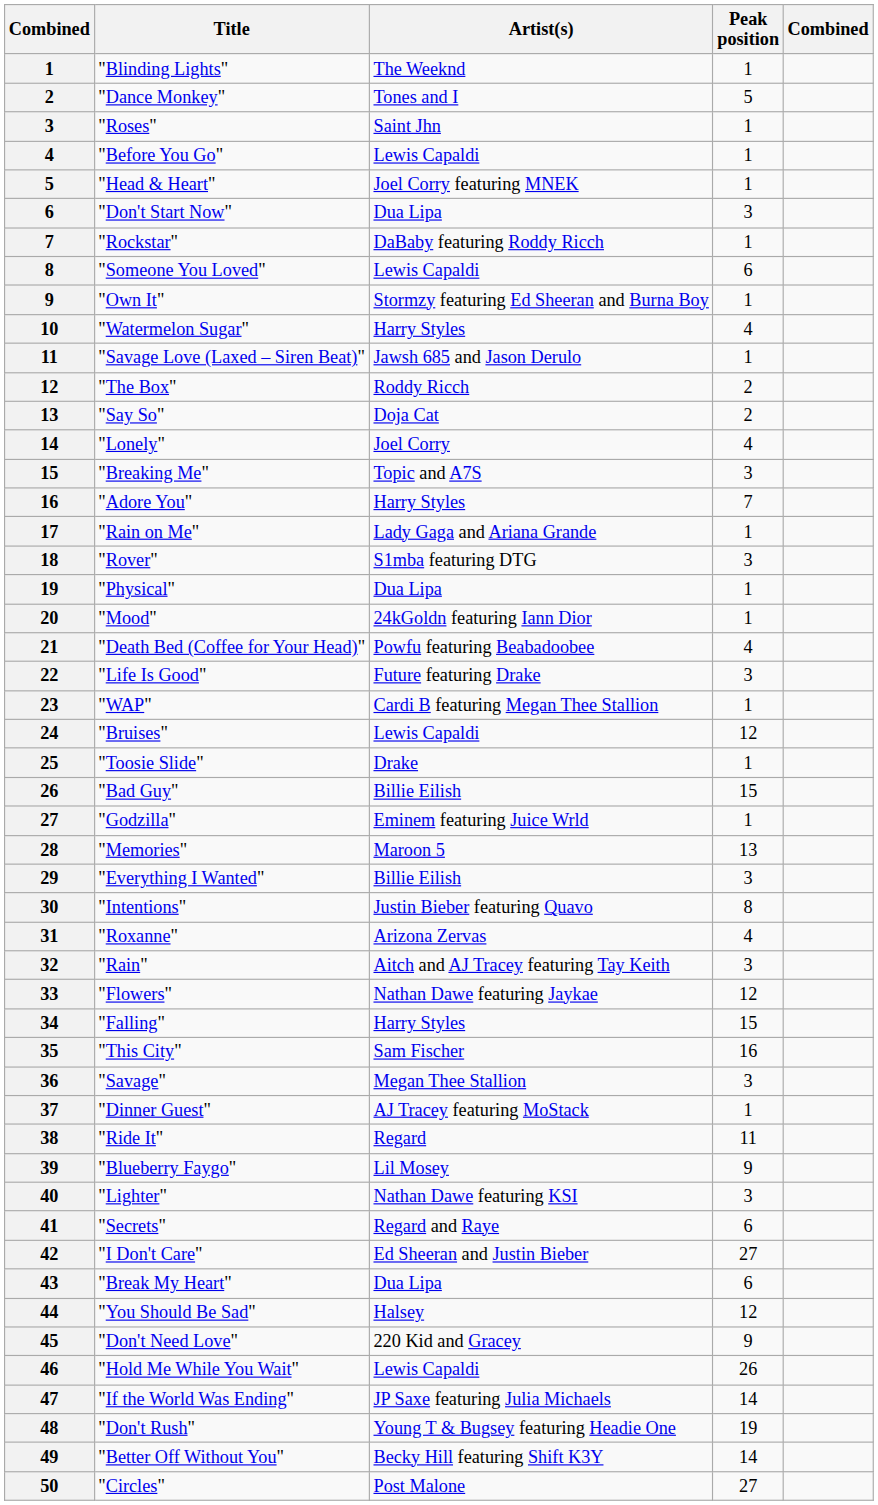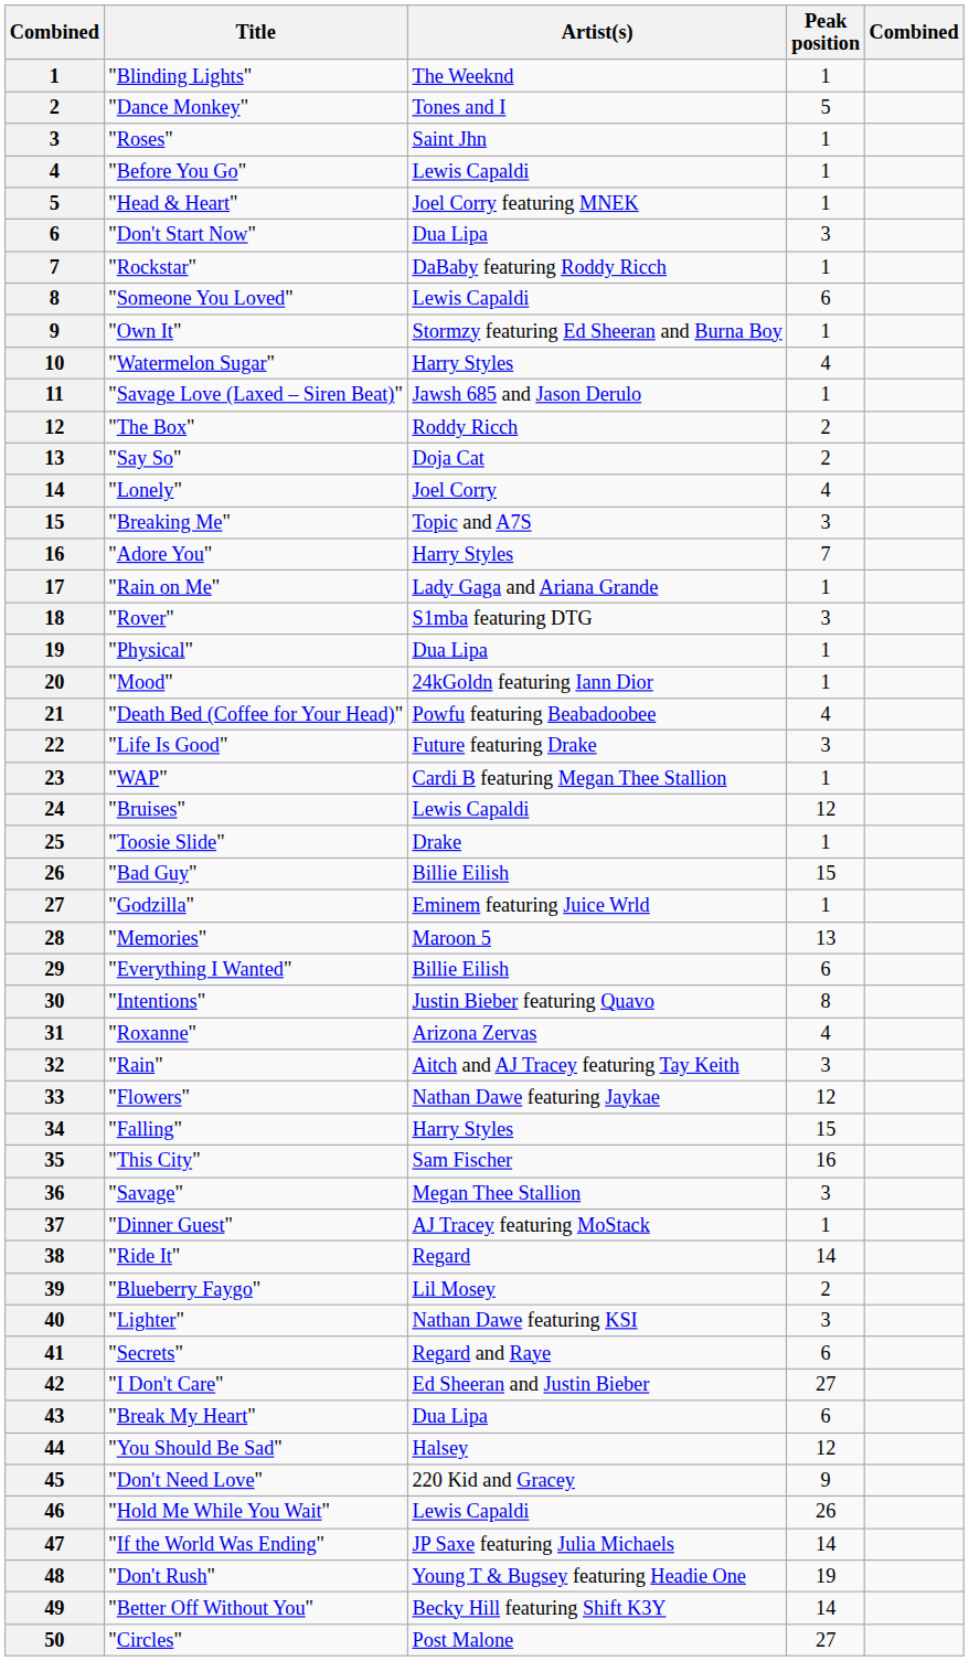"Everything I Wanted" | Peak position: 3 -> 6
"Ride It" | Peak position: 11 -> 14
"Blueberry Faygo" | Peak position: 9 -> 2
